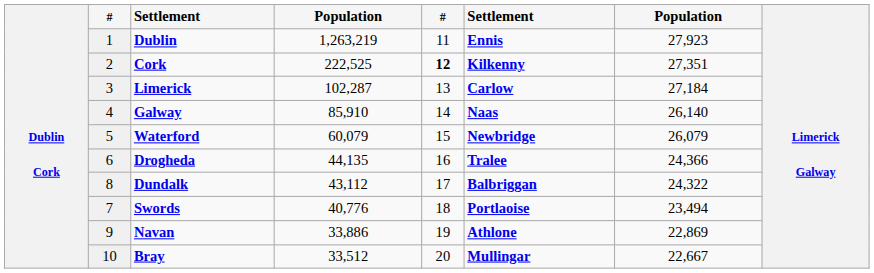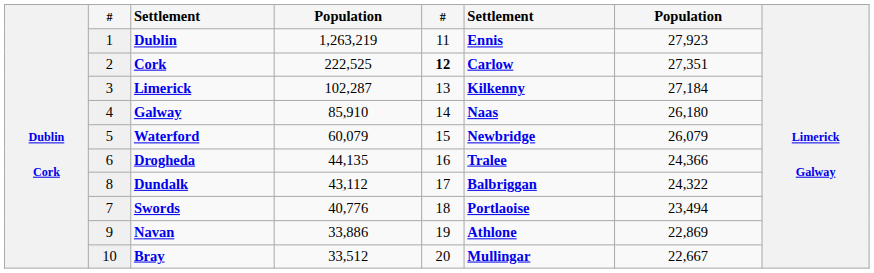Cork | column 6: Kilkenny -> Carlow
Limerick | column 6: Carlow -> Kilkenny
Galway | column 7: 26,140 -> 26,180
